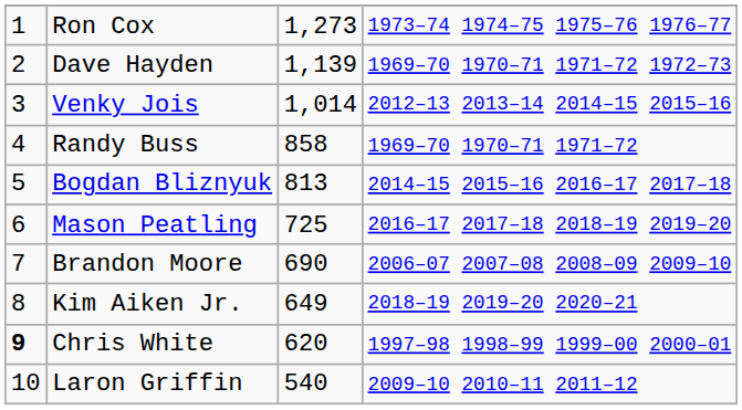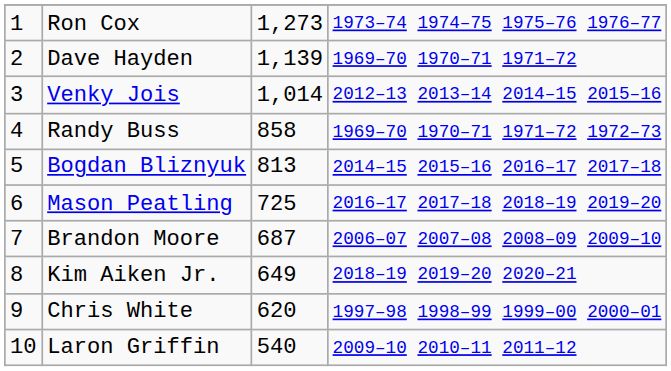Dave Hayden | column 4: 1969–70 1970–71 1971–72 1972–73 -> 1969–70 1970–71 1971–72
Randy Buss | column 4: 1969–70 1970–71 1971–72 -> 1969–70 1970–71 1971–72 1972–73
Brandon Moore | column 3: 690 -> 687
Chris White | column 1: bold -> normal
